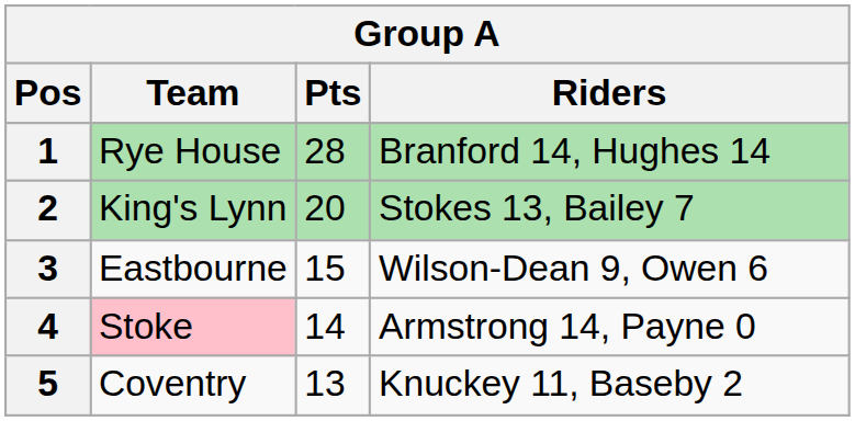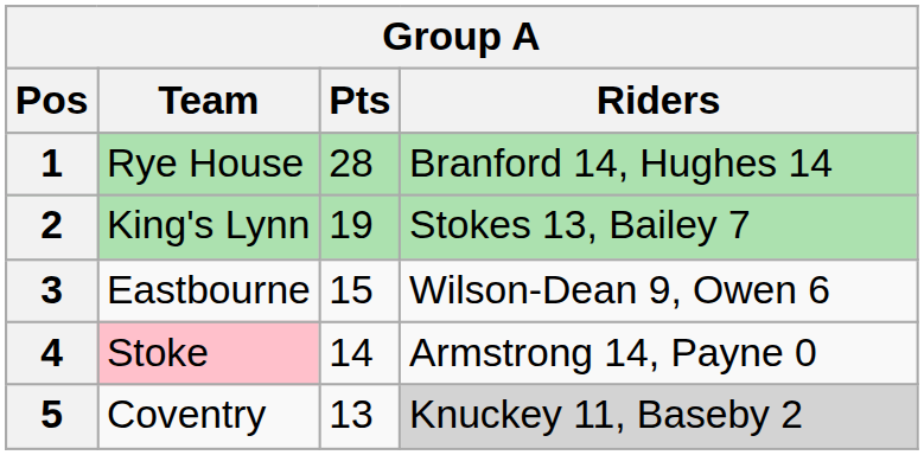2 | Pts: 20 -> 19
5 | Riders: no background -> lightgrey background
